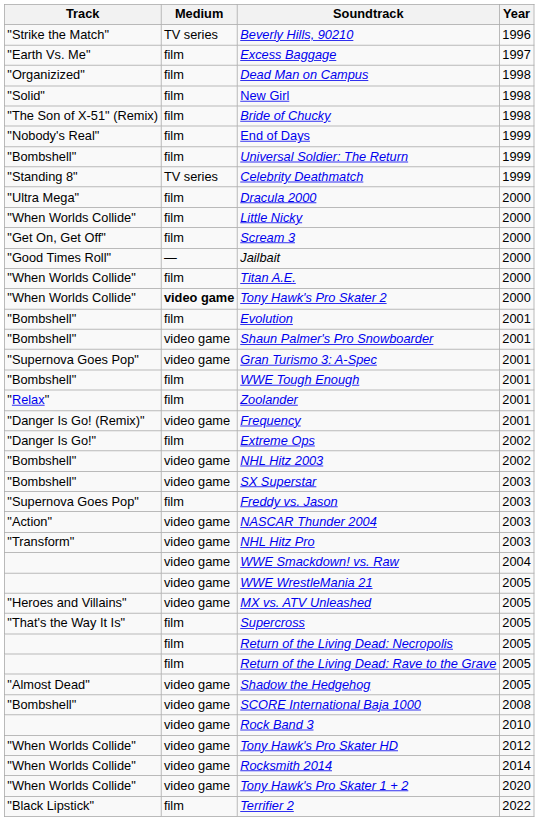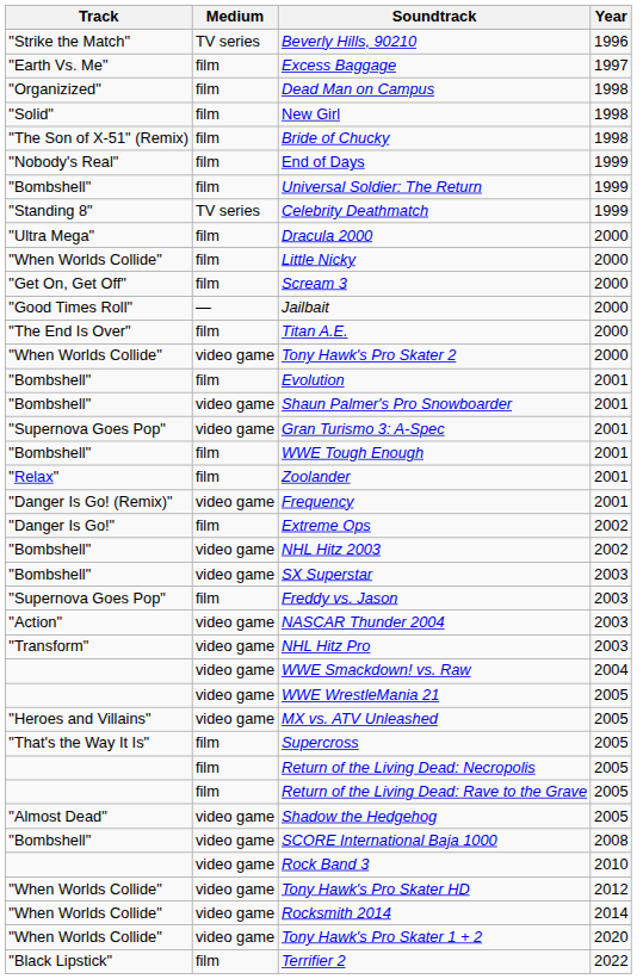Titan A.E. | Track: "When Worlds Collide" -> "The End Is Over"
Tony Hawk's Pro Skater 2 | Medium: bold -> normal
